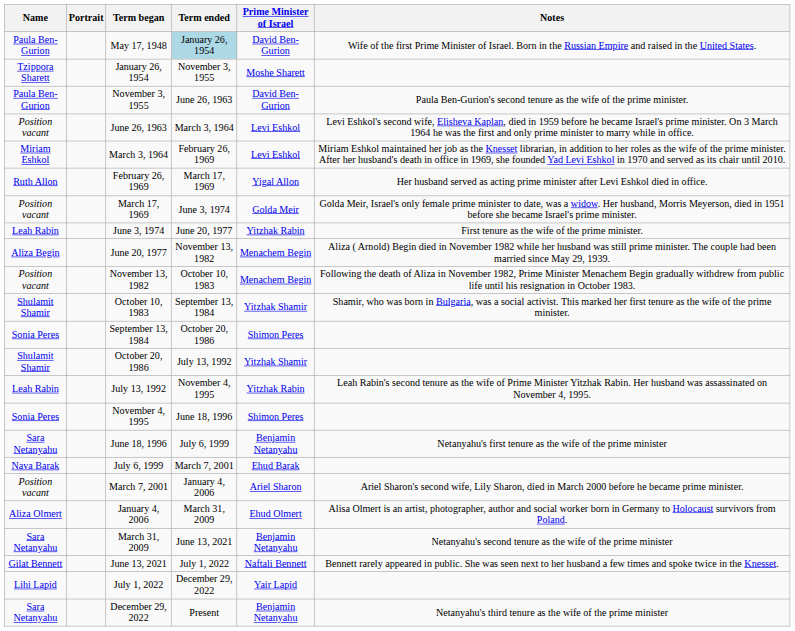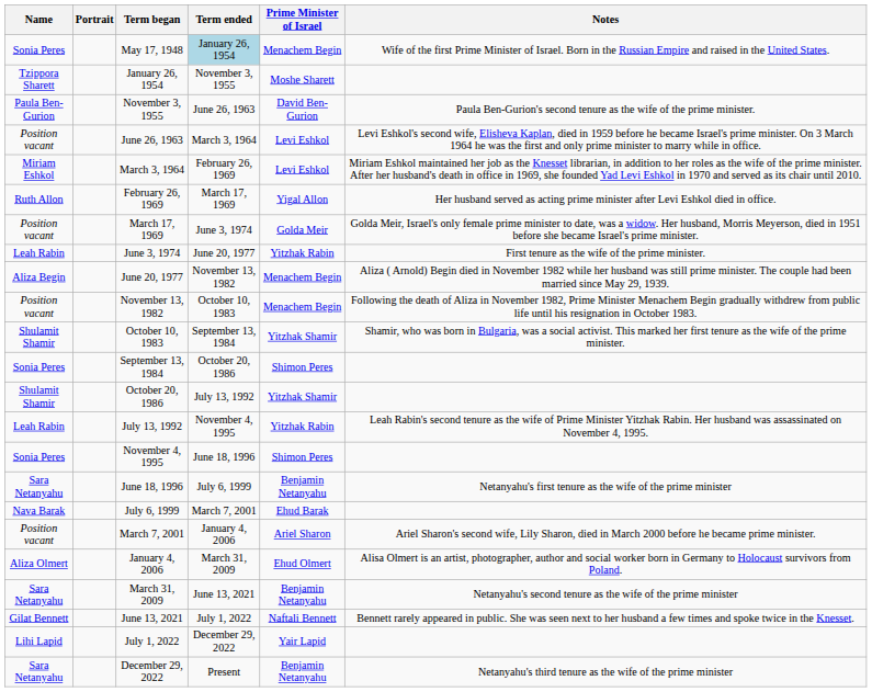May 17, 1948 | Name: Paula Ben-Gurion -> Sonia Peres
May 17, 1948 | Prime Minister of Israel: David Ben-Gurion -> Menachem Begin
